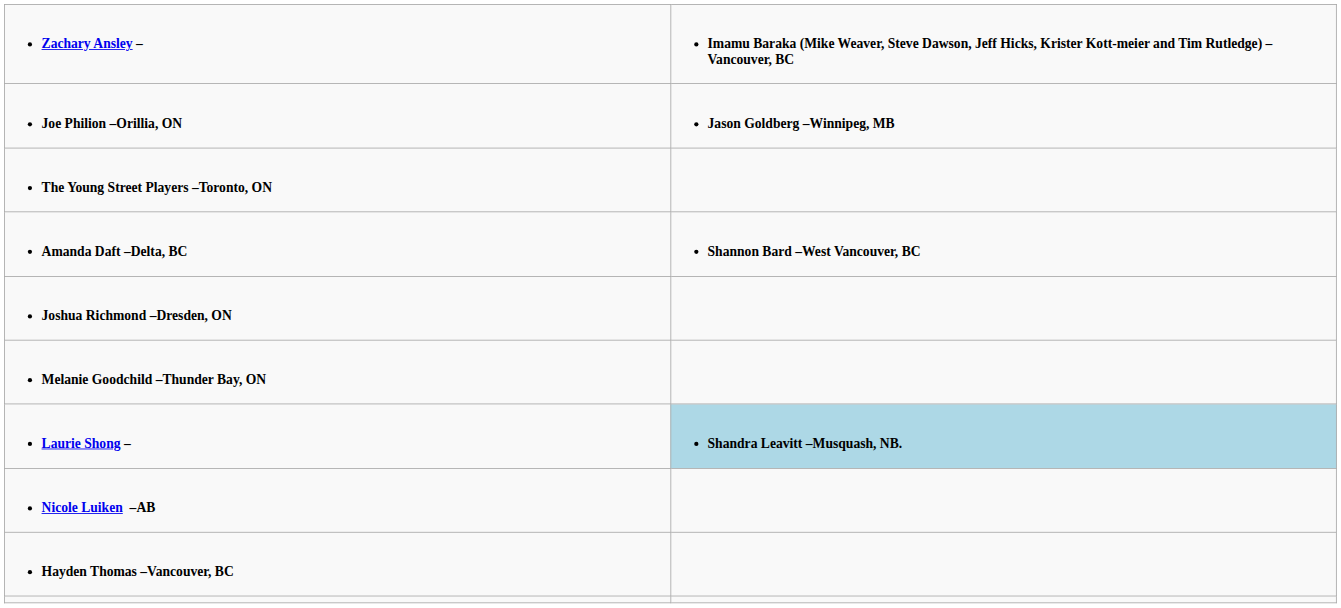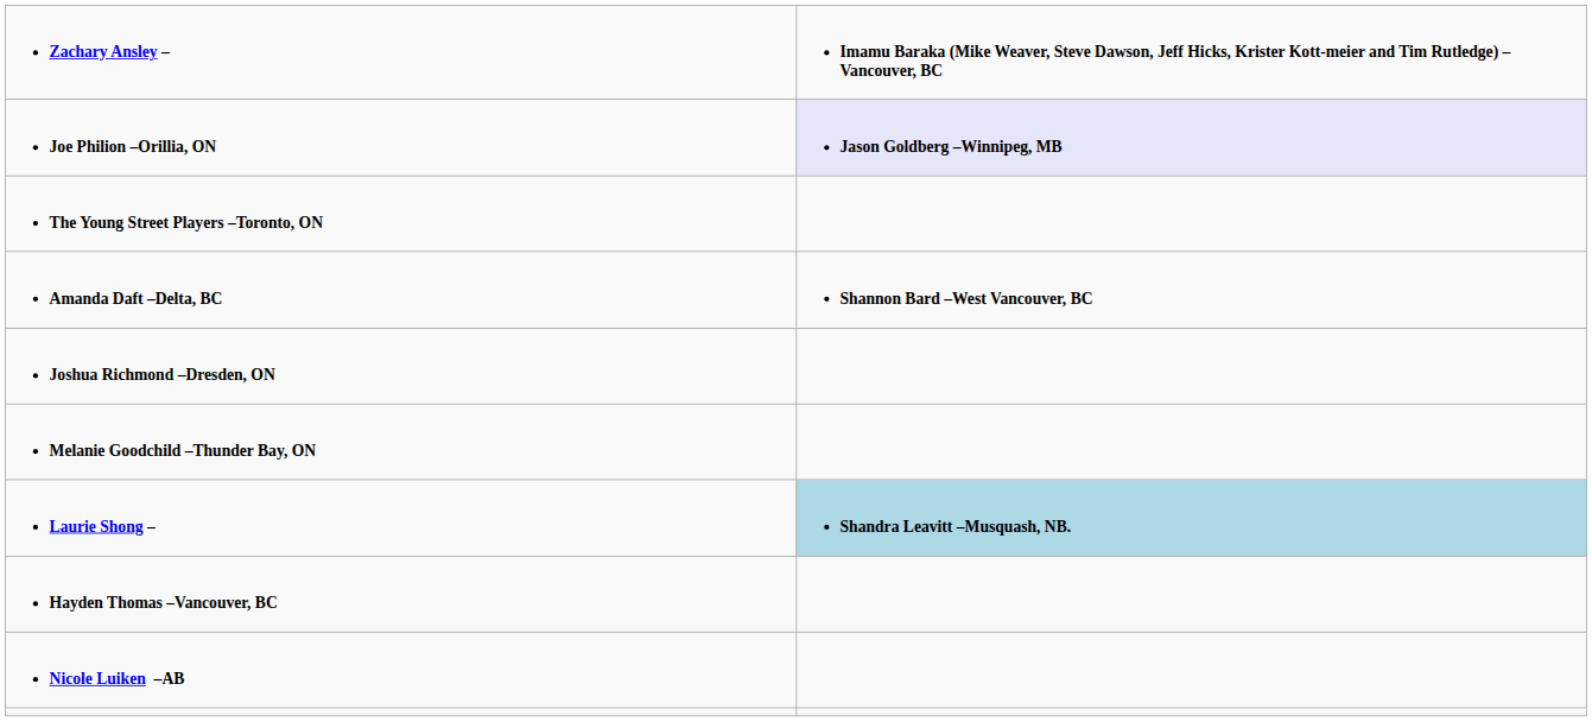Joe Philion –Orillia, ON | column 2: no background -> lavender background
rows swapped: Hayden Thomas –Vancouver, BC <-> Nicole Luiken –AB
